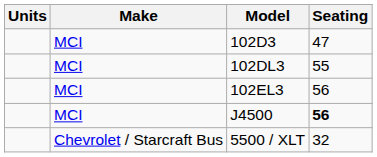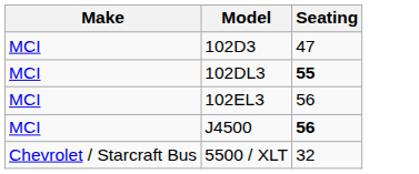- column: Units
102DL3 | Seating: normal -> bold
